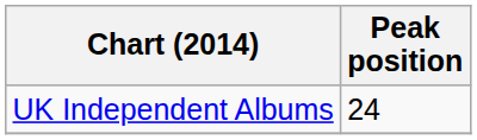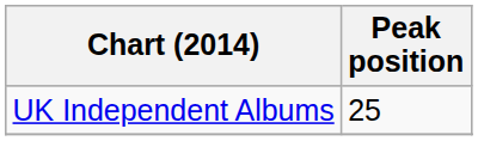UK Independent Albums | Peak position: 24 -> 25
